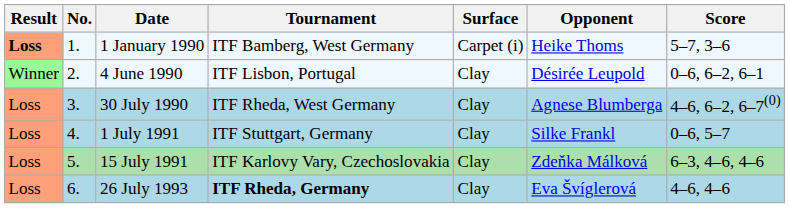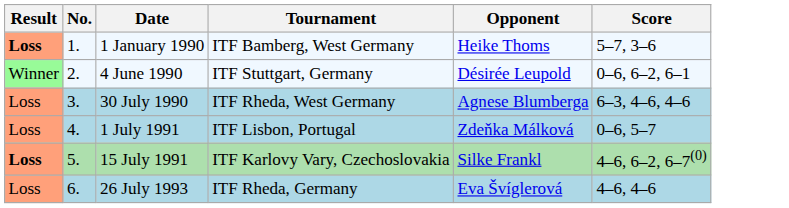- column: Surface | Carpet (i) | Clay | Clay | Clay | Clay | Clay
4 June 1990 | Tournament: ITF Lisbon, Portugal -> ITF Stuttgart, Germany
30 July 1990 | Score: 4–6, 6–2, 6–7(0) -> 6–3, 4–6, 4–6
1 July 1991 | Tournament: ITF Stuttgart, Germany -> ITF Lisbon, Portugal
1 July 1991 | Opponent: Silke Frankl -> Zdeňka Málková
15 July 1991 | Result: normal -> bold
15 July 1991 | Opponent: Zdeňka Málková -> Silke Frankl
15 July 1991 | Score: 6–3, 4–6, 4–6 -> 4–6, 6–2, 6–7(0)
26 July 1993 | Tournament: bold -> normal
